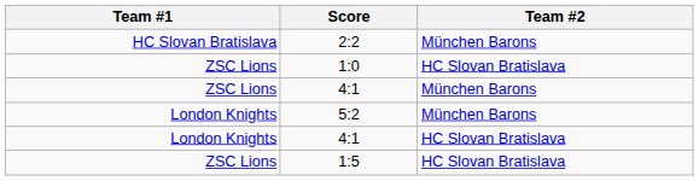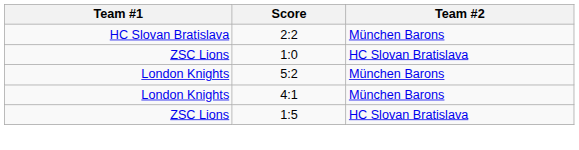- row: ZSC Lions | 4:1 | München Barons
London Knights / 4:1 | Team #2: HC Slovan Bratislava -> München Barons
